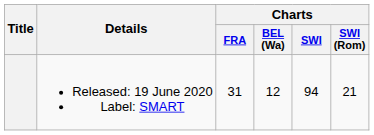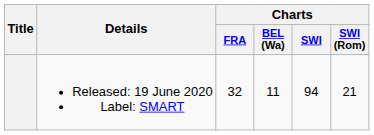Released: 19 June 2020 Label: SMART | Charts / FRA: 31 -> 32
Released: 19 June 2020 Label: SMART | Charts / BEL (Wa): 12 -> 11
